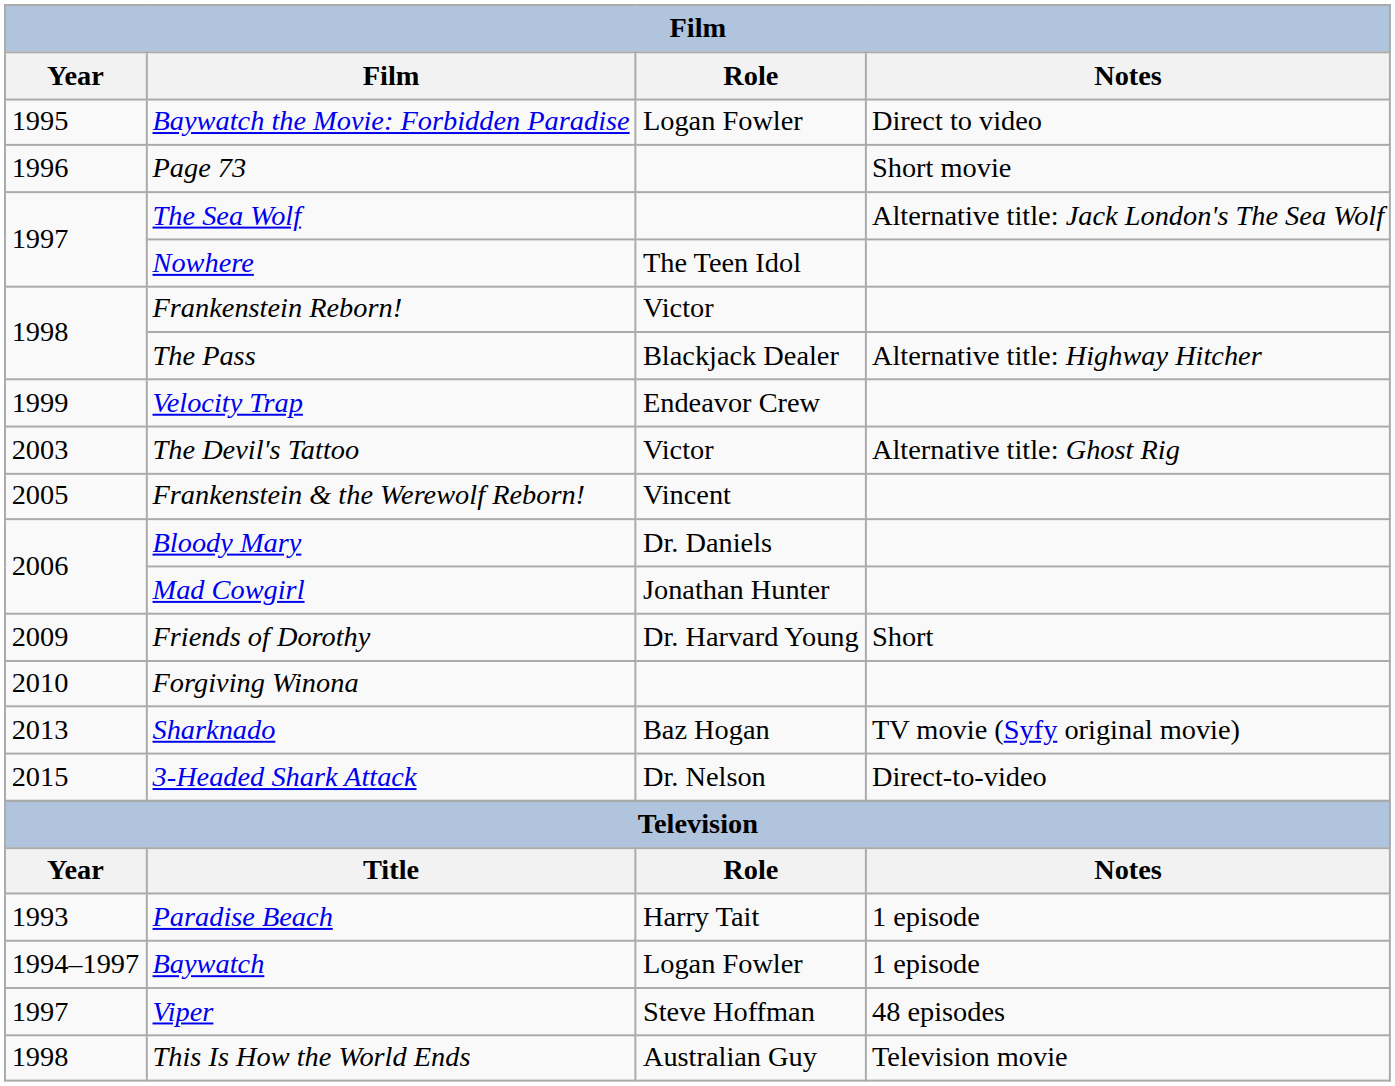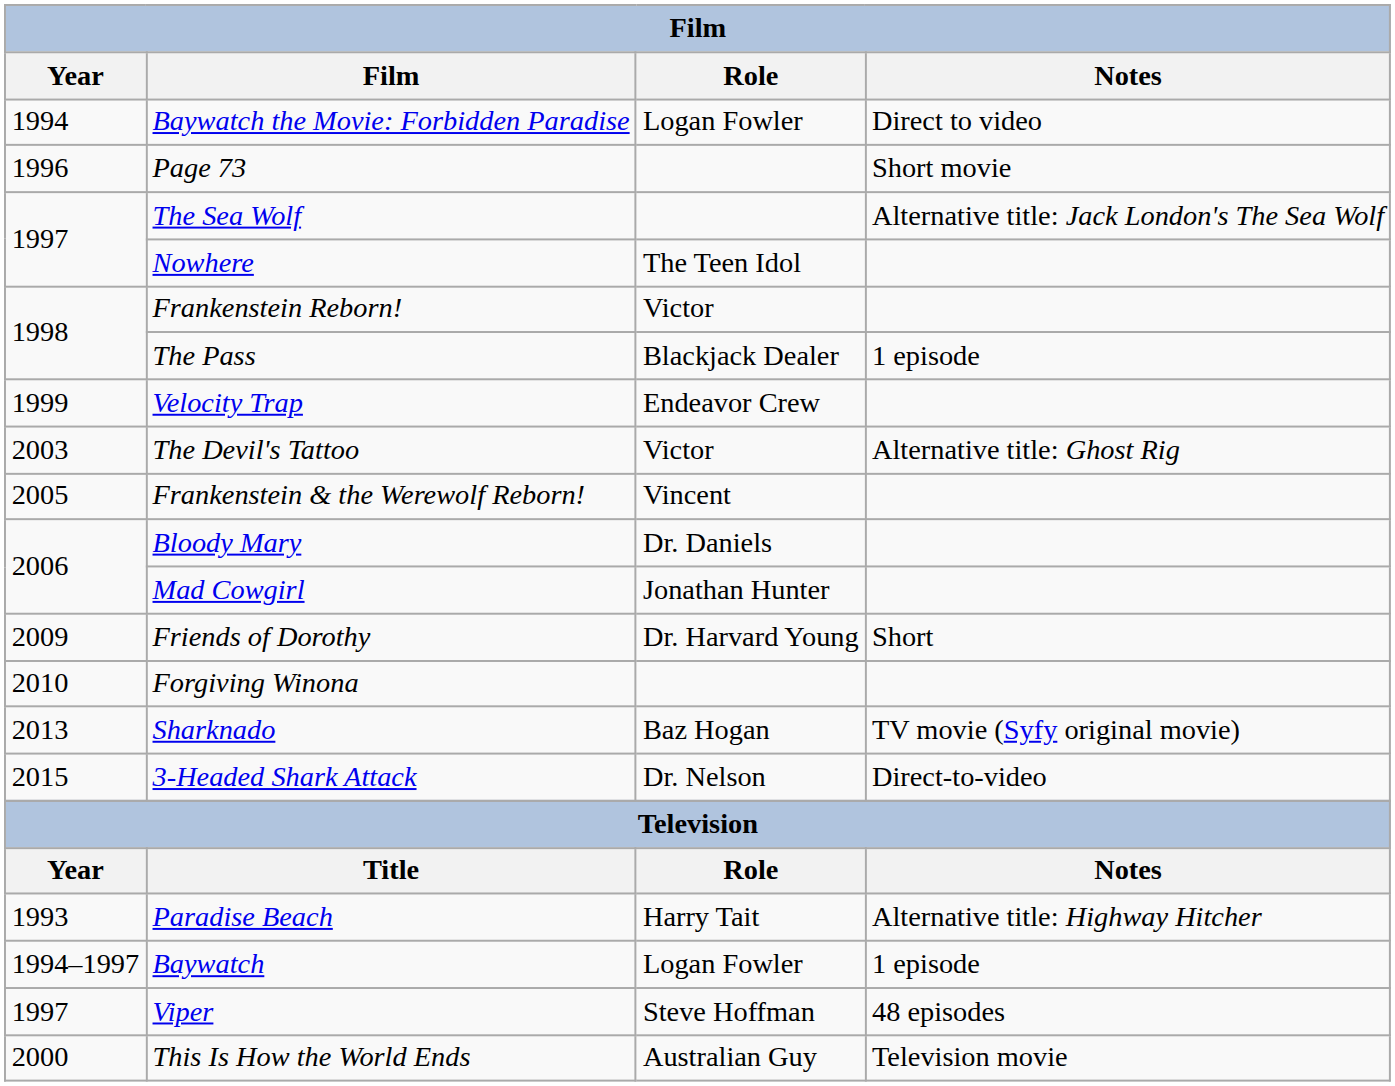Baywatch the Movie: Forbidden Paradise | Year: 1995 -> 1994
The Pass | Notes: Alternative title: Highway Hitcher -> 1 episode
Paradise Beach | Notes: 1 episode -> Alternative title: Highway Hitcher
This Is How the World Ends | Year: 1998 -> 2000
